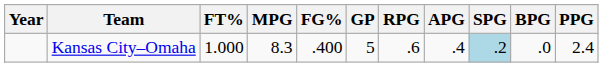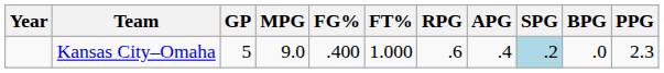columns swapped: GP <-> FT%
Kansas City–Omaha | MPG: 8.3 -> 9.0
Kansas City–Omaha | PPG: 2.4 -> 2.3
